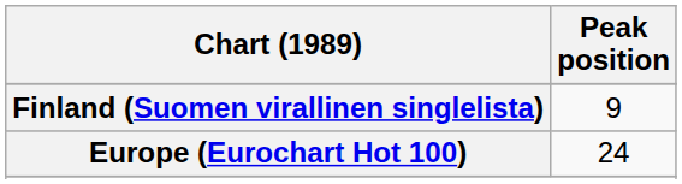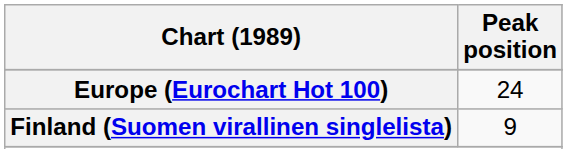rows swapped: Europe (Eurochart Hot 100) <-> Finland (Suomen virallinen singlelista)
